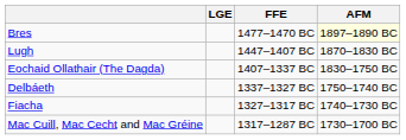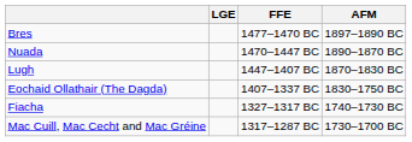Bres | AFM: lightyellow background -> no background
+ row: Nuada | 1470–1447 BC | 1890–1870 BC
- row: Delbáeth | 1337–1327 BC | 1750–1740 BC
